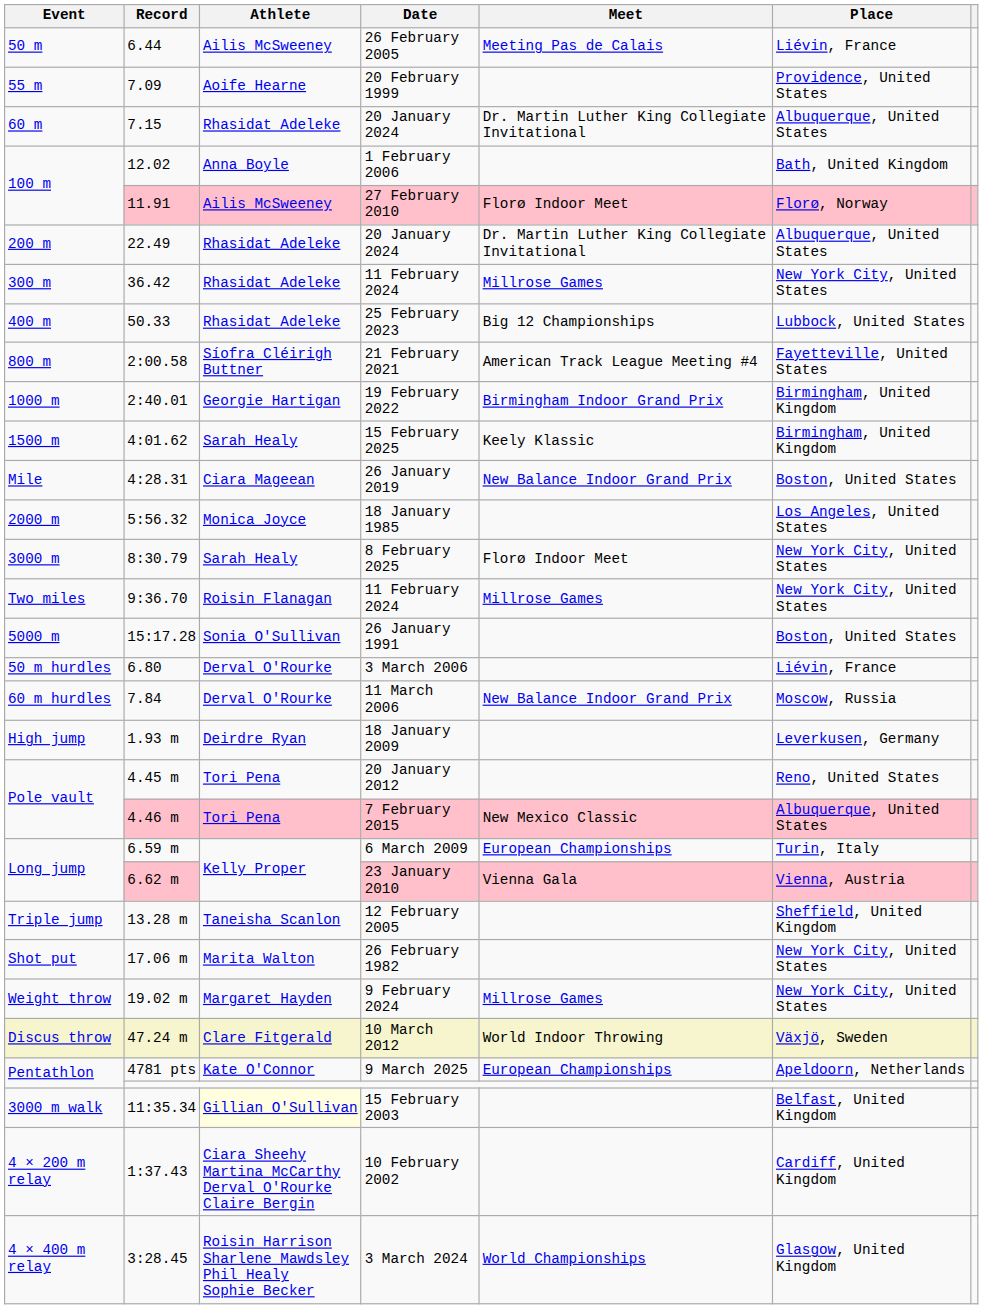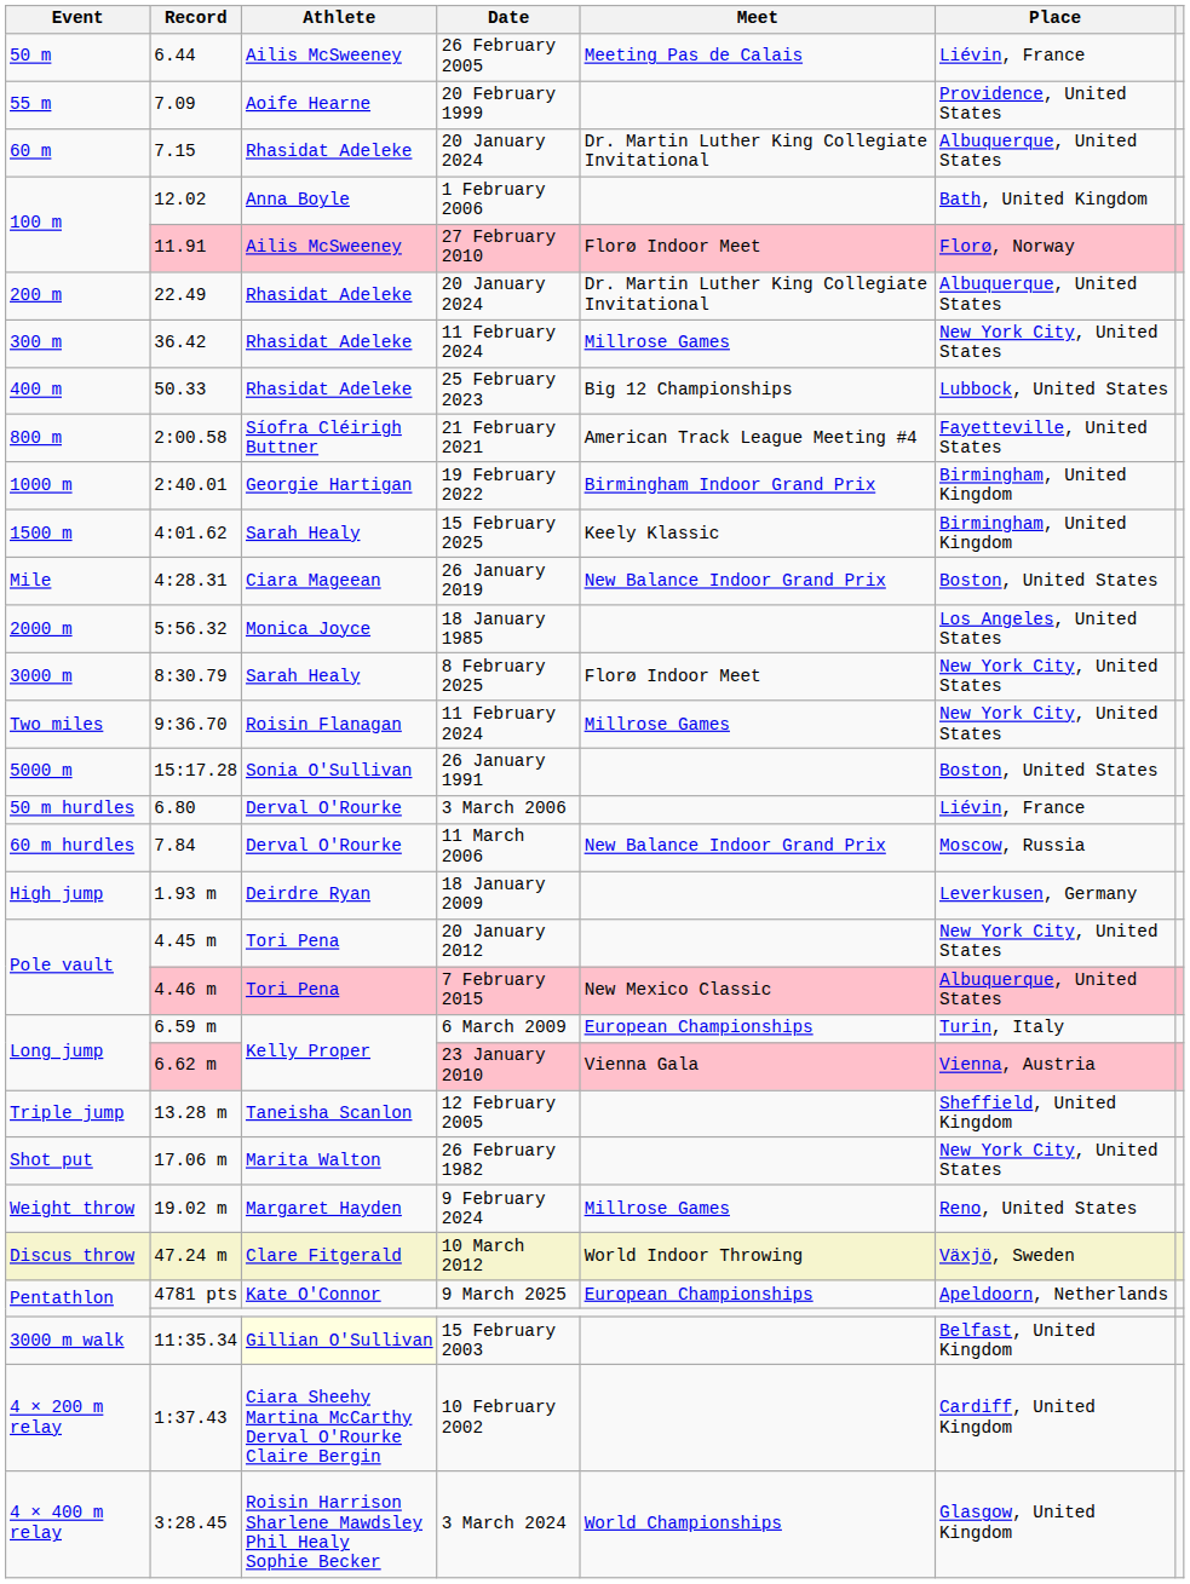20 January 2012 | Place: Reno, United States -> New York City, United States
9 February 2024 | Place: New York City, United States -> Reno, United States
